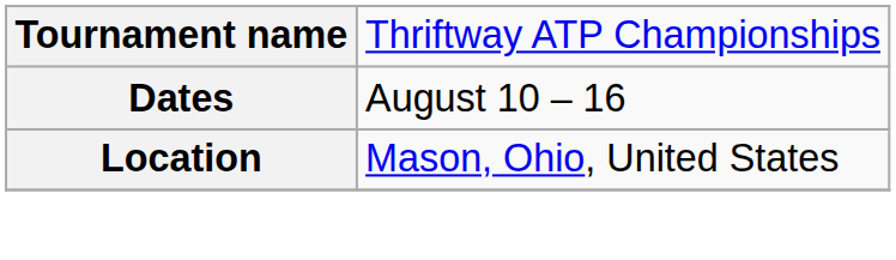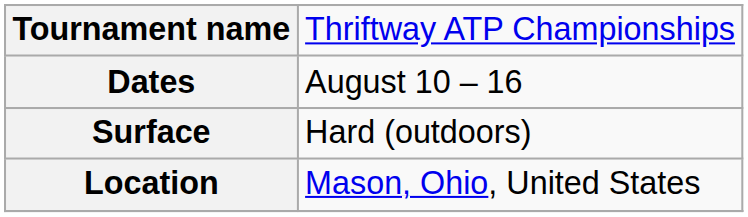+ row: Surface | Hard (outdoors)
